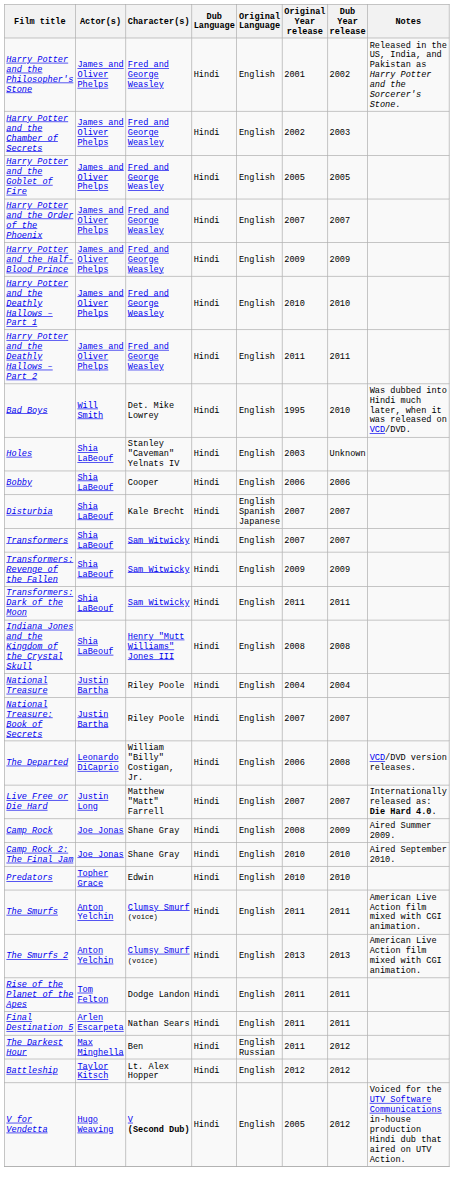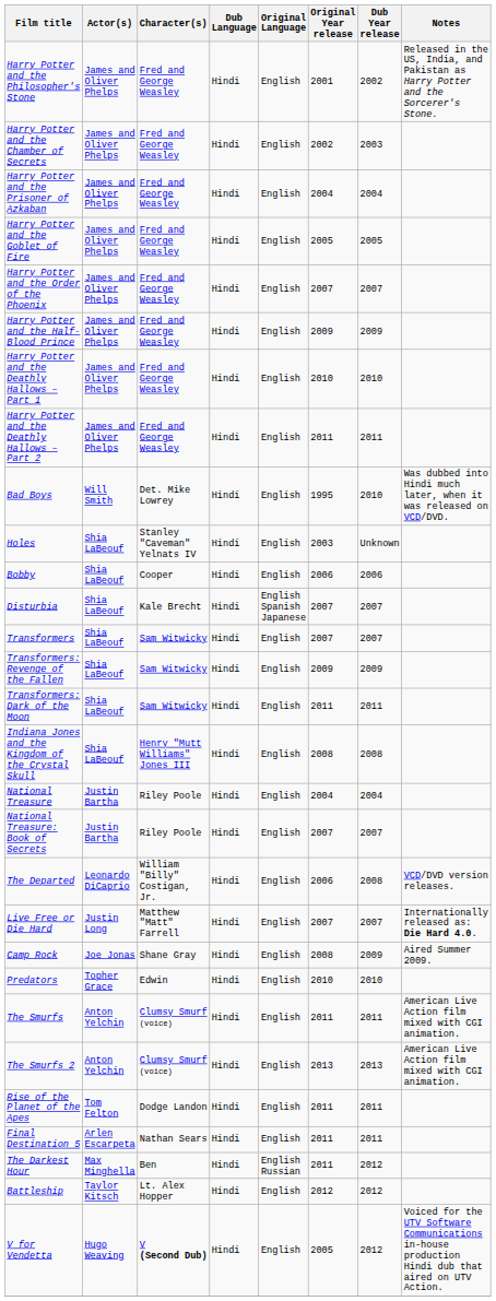+ row: Harry Potter and the Prisoner of Azkaban | James and Oliver Phelps | Fred and George Weasley | Hindi | English | 2004 | 2004
- row: Camp Rock 2: The Final Jam | Joe Jonas | Shane Gray | Hindi | English | 2010 | 2010 | Aired September 2010.
